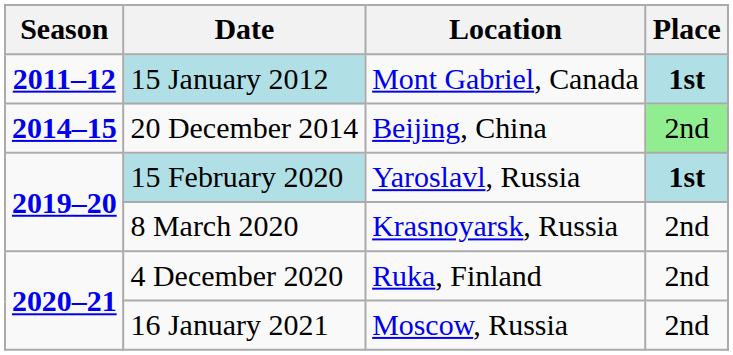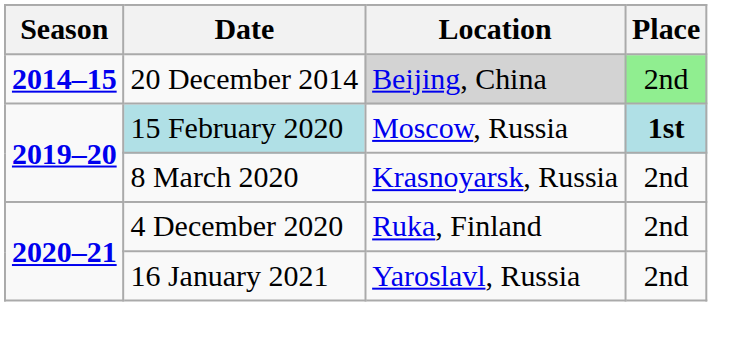- row: 2011–12 | 15 January 2012 | Mont Gabriel, Canada | 1st
20 December 2014 | Location: no background -> lightgrey background
15 February 2020 | Location: Yaroslavl, Russia -> Moscow, Russia
16 January 2021 | Location: Moscow, Russia -> Yaroslavl, Russia
